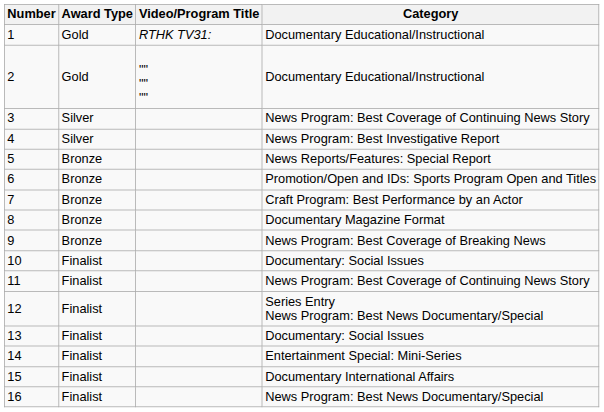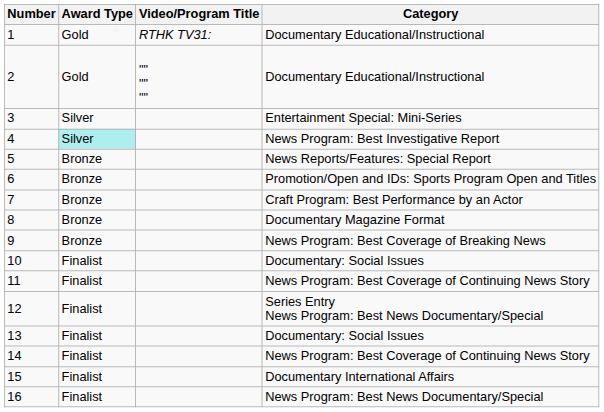3 | Category: News Program: Best Coverage of Continuing News Story -> Entertainment Special: Mini-Series
4 | Award Type: no background -> paleturquoise background
14 | Category: Entertainment Special: Mini-Series -> News Program: Best Coverage of Continuing News Story
